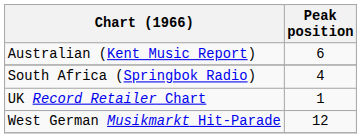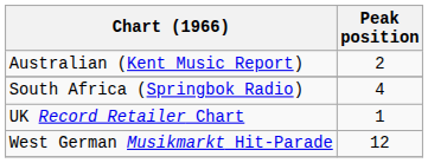Australian (Kent Music Report) | Peak position: 6 -> 2
